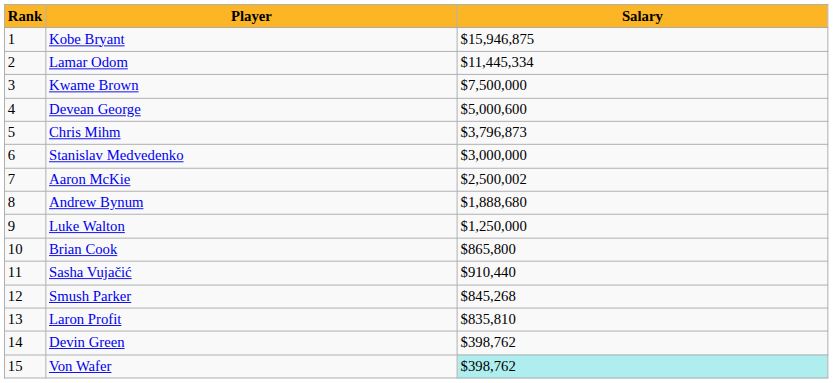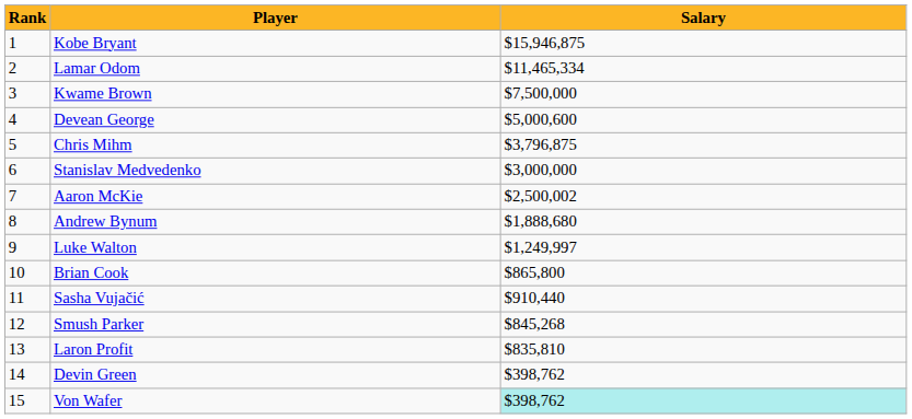Lamar Odom | Salary: $11,445,334 -> $11,465,334
Chris Mihm | Salary: $3,796,873 -> $3,796,875
Luke Walton | Salary: $1,250,000 -> $1,249,997
